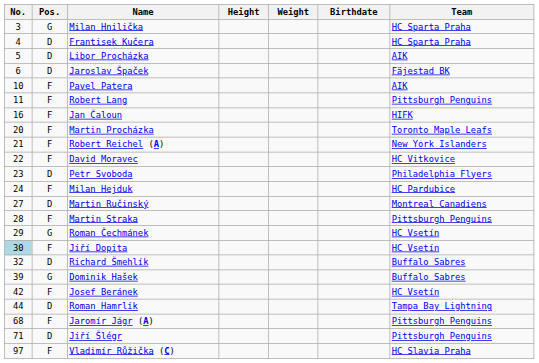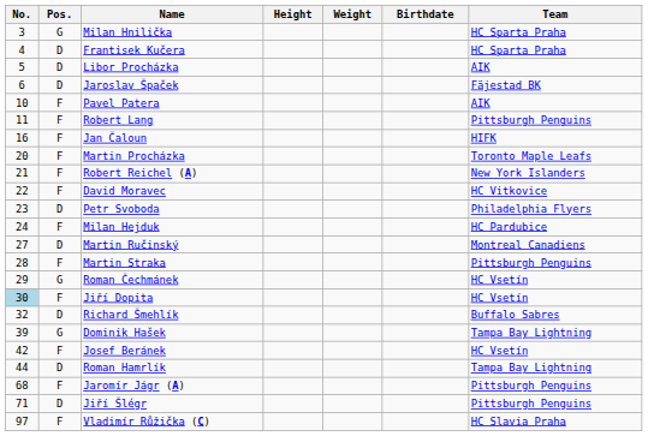Dominik Hašek | Team: Buffalo Sabres -> Tampa Bay Lightning
